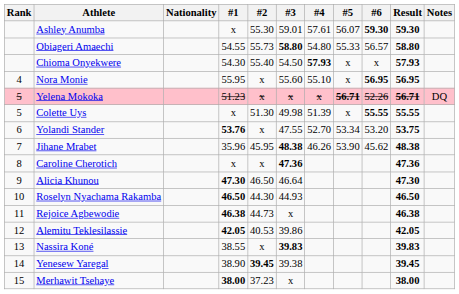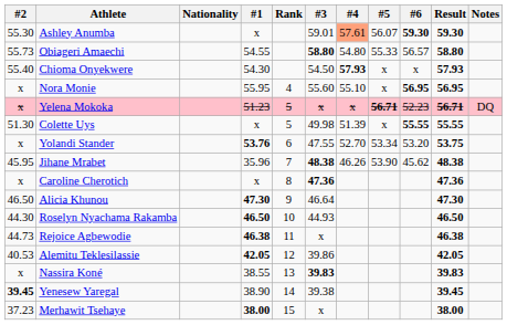columns swapped: Rank <-> #2
Ashley Anumba | #4: no background -> lightsalmon background
Yelena Mokoka | #6: 52.26 -> 52.23
